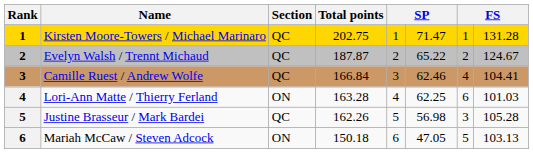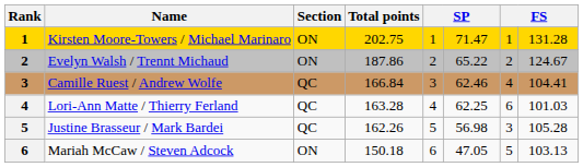Kirsten Moore-Towers / Michael Marinaro | Section: QC -> ON
Evelyn Walsh / Trennt Michaud | Section: QC -> ON
Evelyn Walsh / Trennt Michaud | Total points: 187.87 -> 187.86
Lori-Ann Matte / Thierry Ferland | Section: ON -> QC
